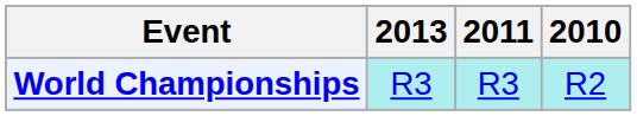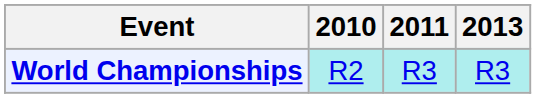columns swapped: 2010 <-> 2013
